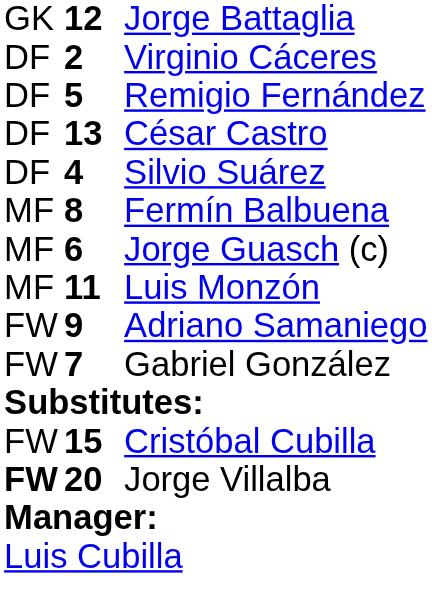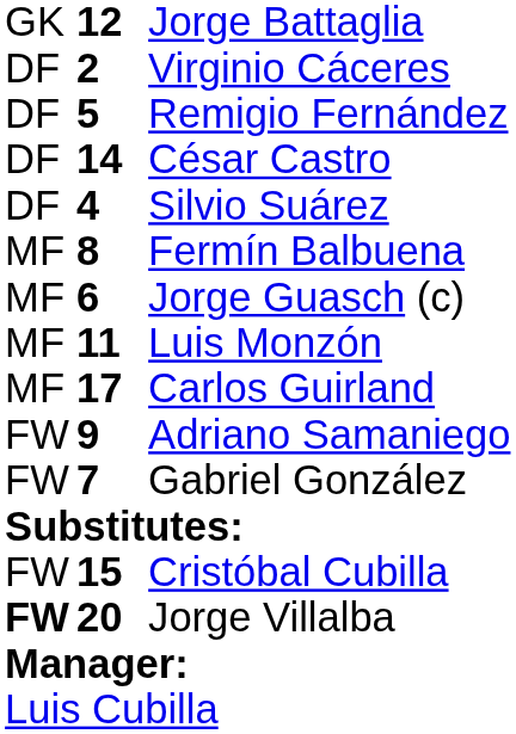César Castro | column 2: 13 -> 14
+ row: MF | 17 | Carlos Guirland
